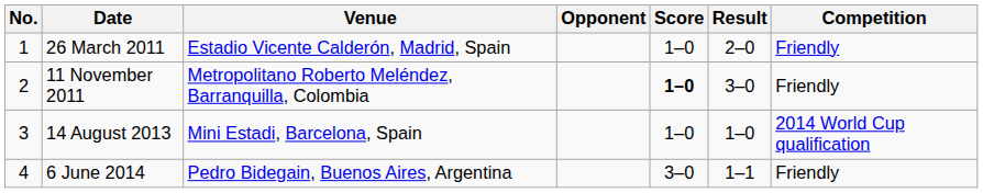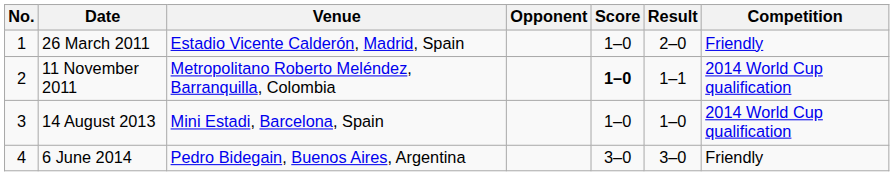11 November 2011 | Result: 3–0 -> 1–1
11 November 2011 | Competition: Friendly -> 2014 World Cup qualification
6 June 2014 | Result: 1–1 -> 3–0
